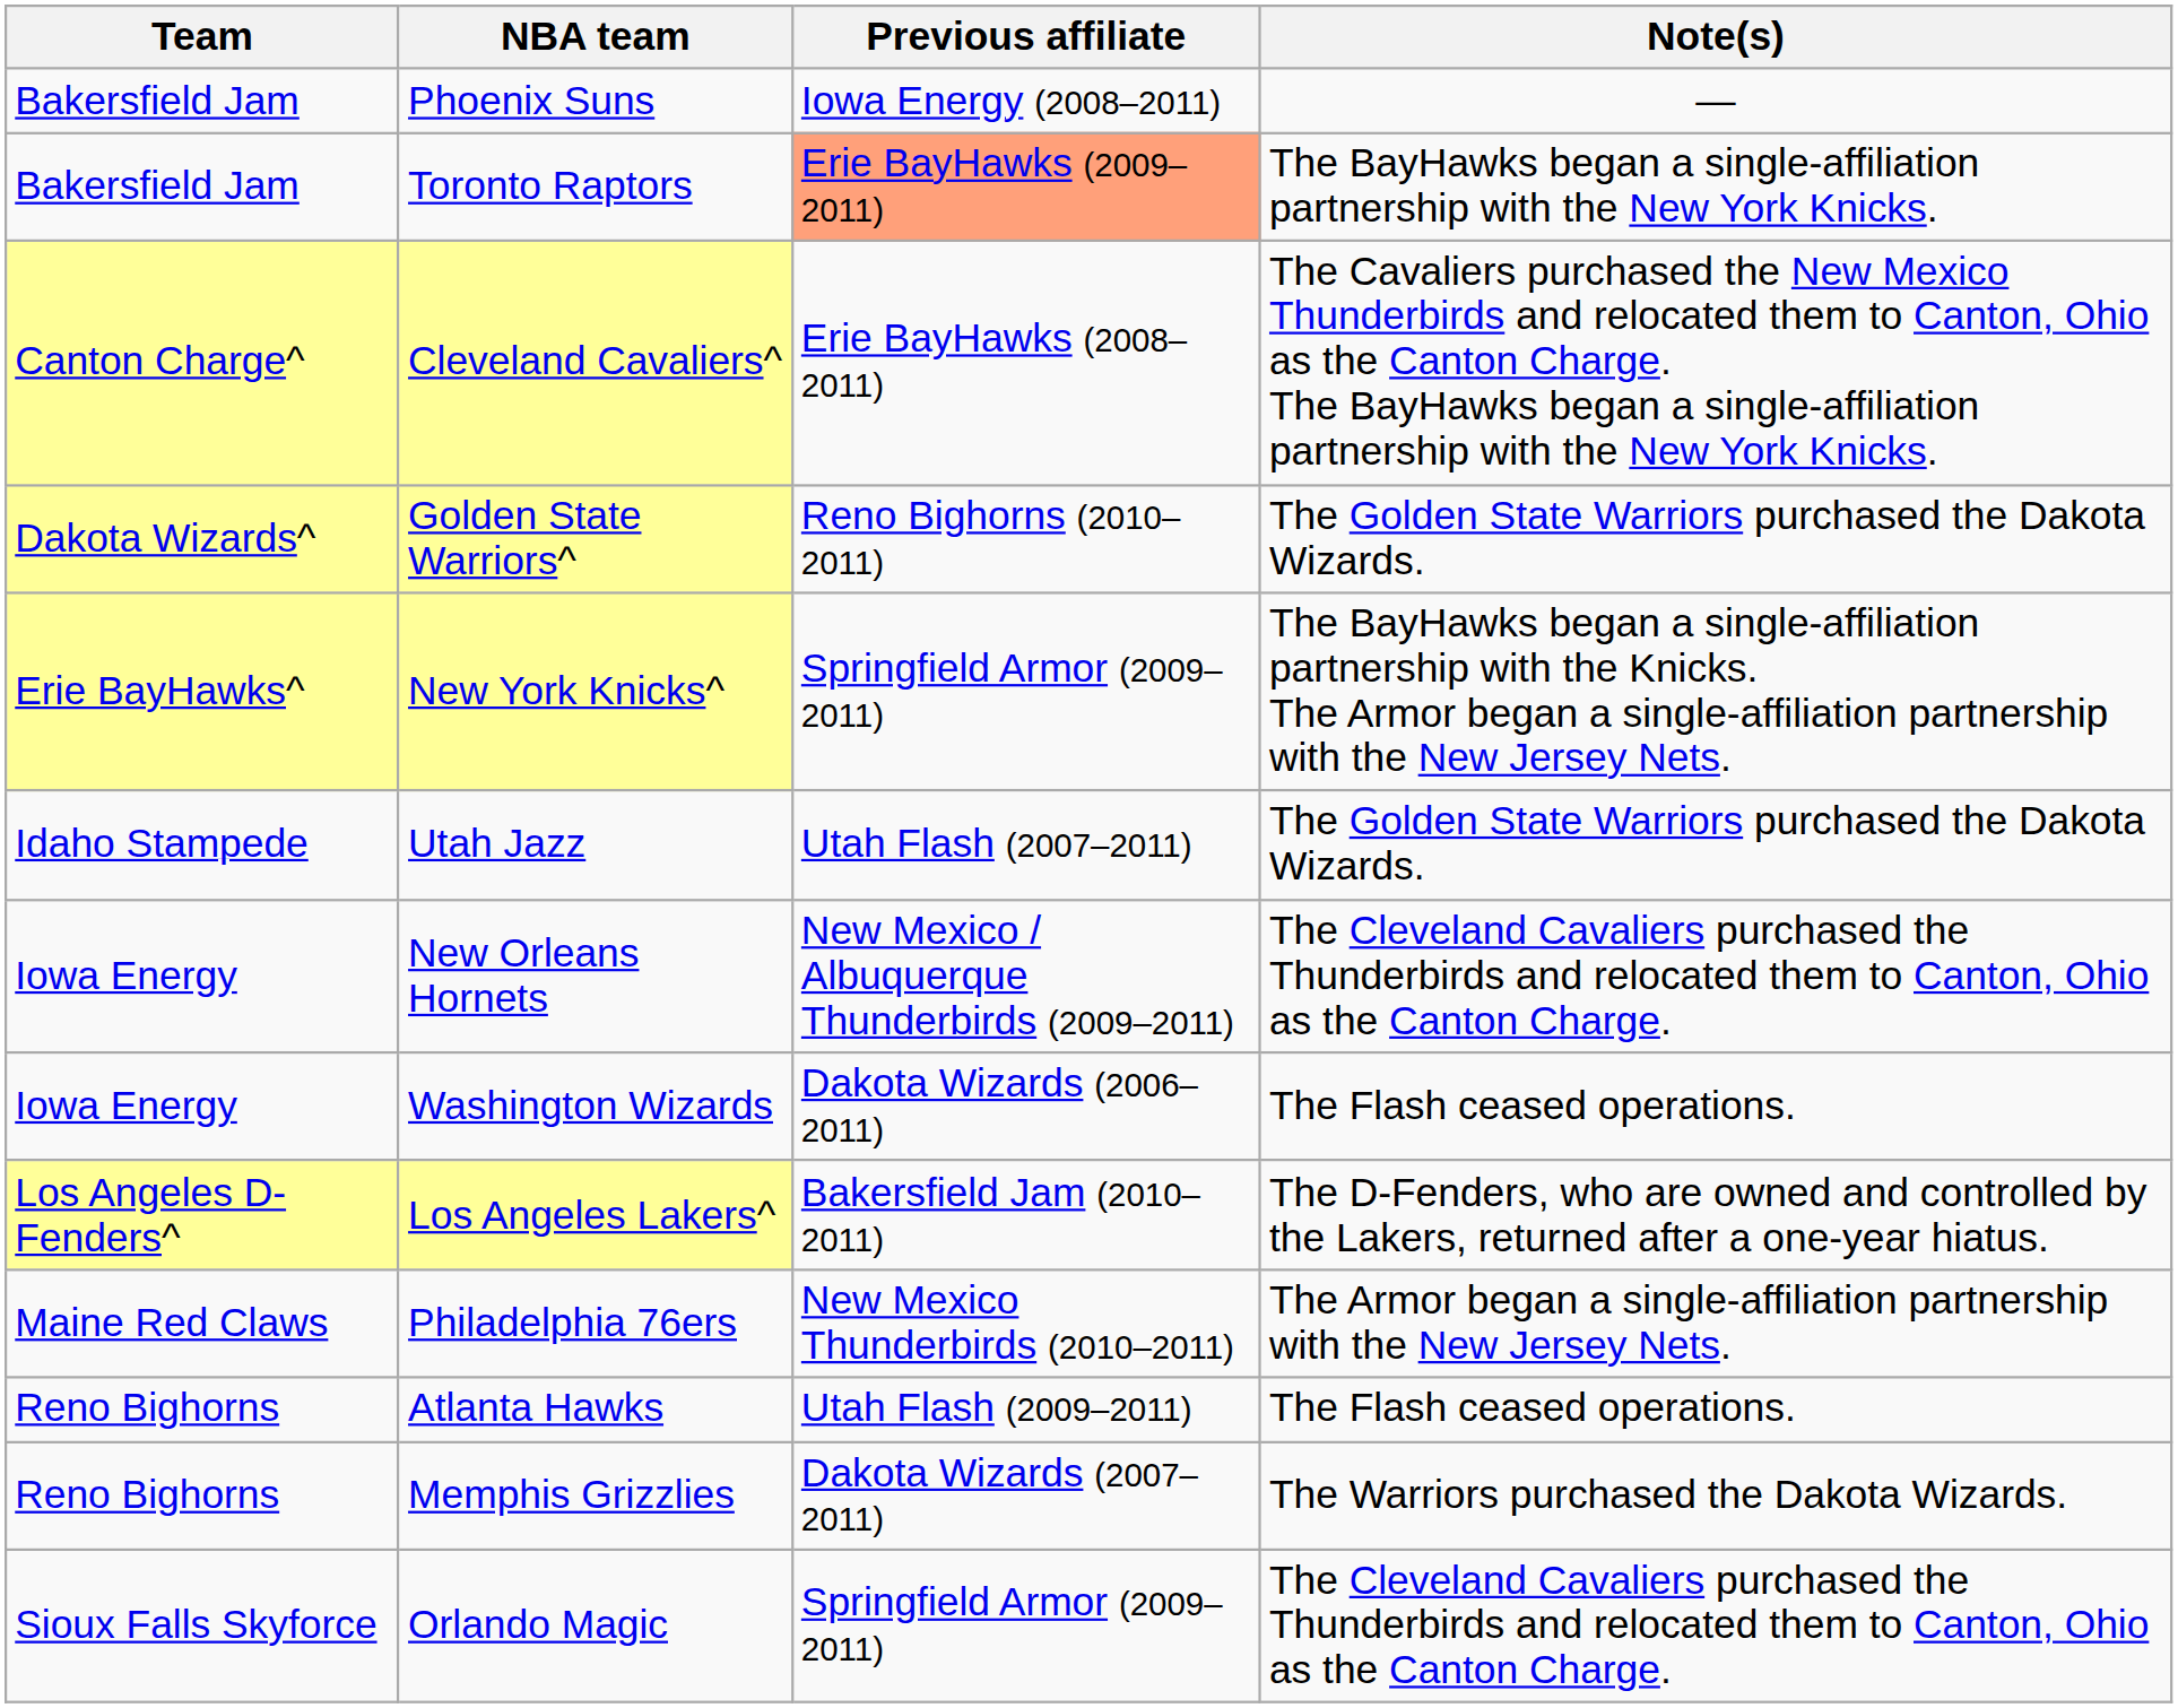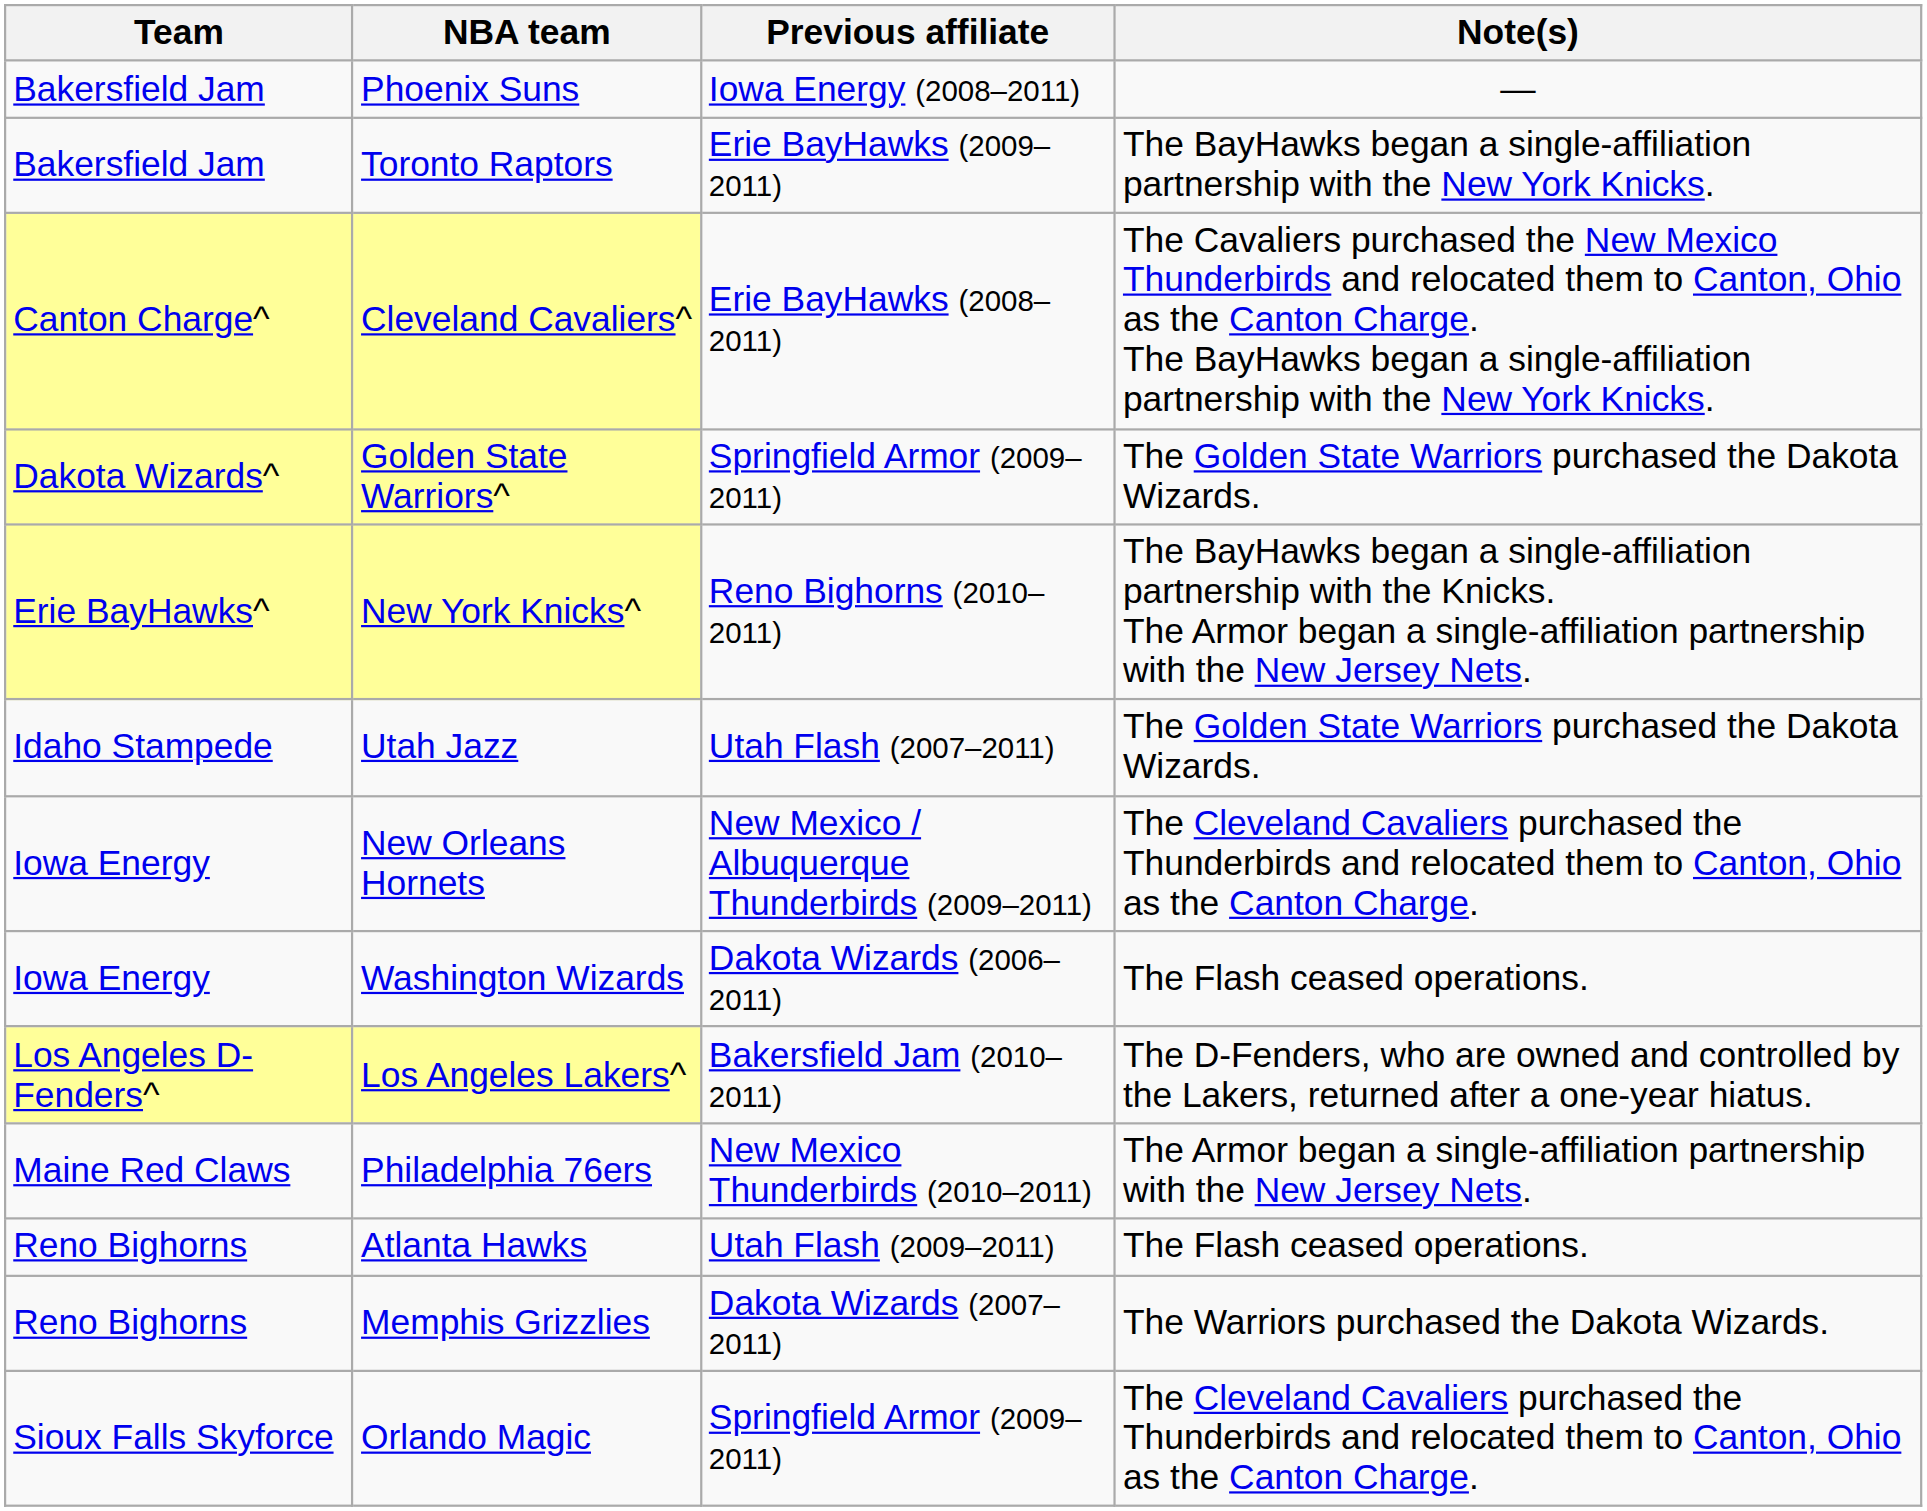Toronto Raptors | Previous affiliate: lightsalmon background -> no background
Golden State Warriors^ | Previous affiliate: Reno Bighorns (2010–2011) -> Springfield Armor (2009–2011)
New York Knicks^ | Previous affiliate: Springfield Armor (2009–2011) -> Reno Bighorns (2010–2011)
